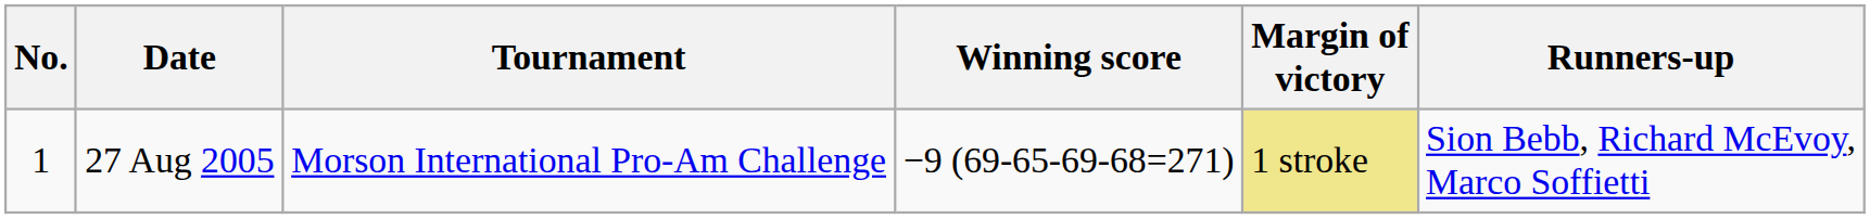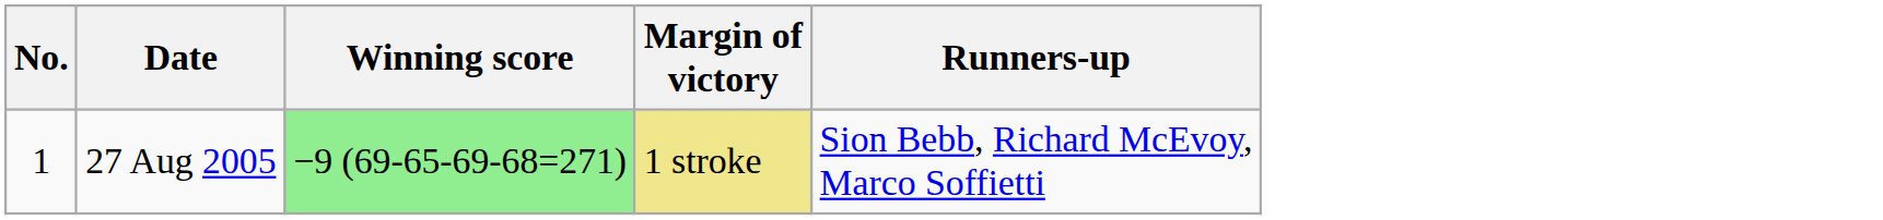- column: Tournament | Morson International Pro-Am Challenge
27 Aug 2005 | Winning score: no background -> lightgreen background
